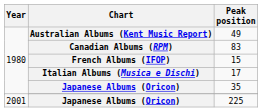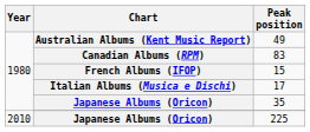225 | Year: 2001 -> 2010
